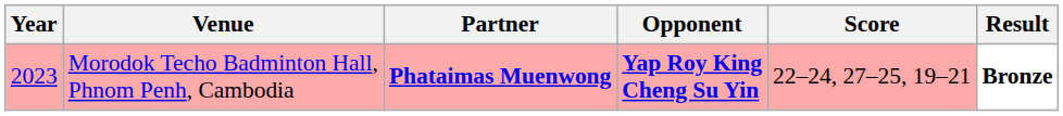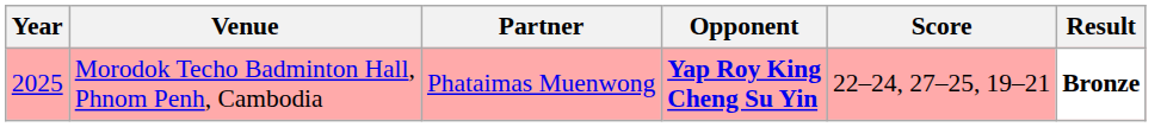Morodok Techo Badminton Hall, Phnom Penh, Cambodia | Year: 2023 -> 2025
Morodok Techo Badminton Hall, Phnom Penh, Cambodia | Partner: bold -> normal
